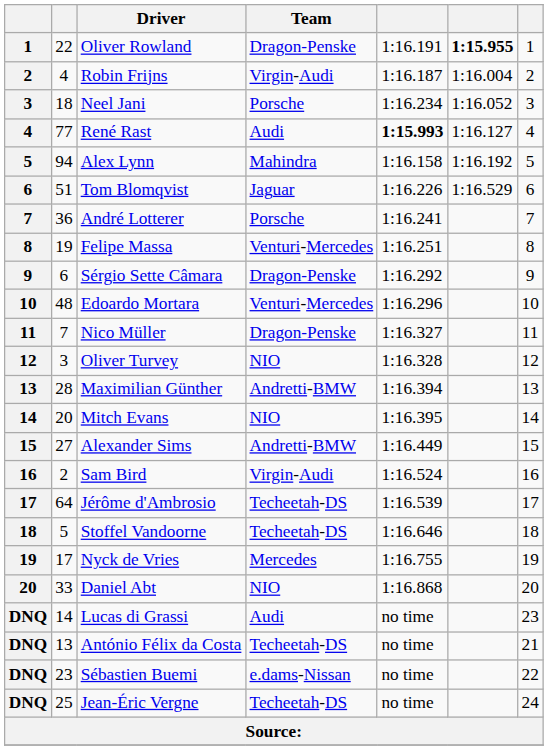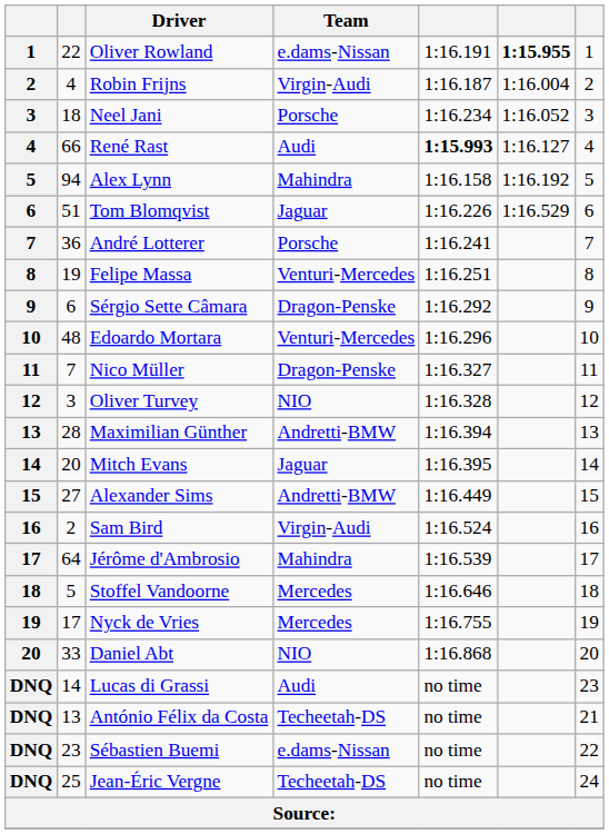Oliver Rowland | Team: Dragon-Penske -> e.dams-Nissan
René Rast | column 2: 77 -> 66
Mitch Evans | Team: NIO -> Jaguar
Jérôme d'Ambrosio | Team: Techeetah-DS -> Mahindra
Stoffel Vandoorne | Team: Techeetah-DS -> Mercedes
